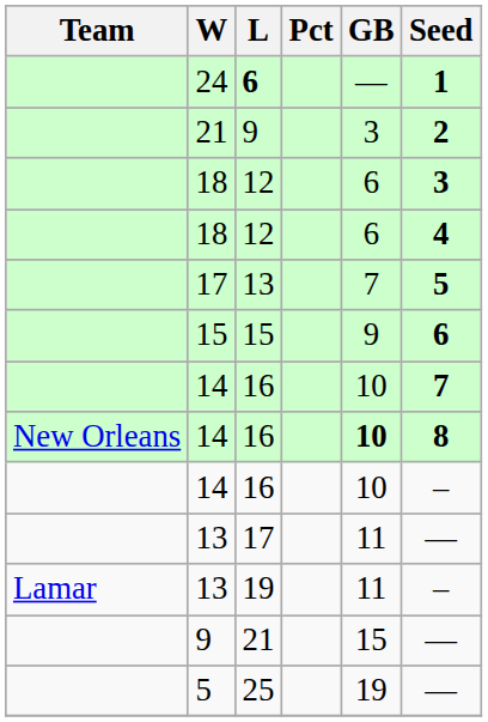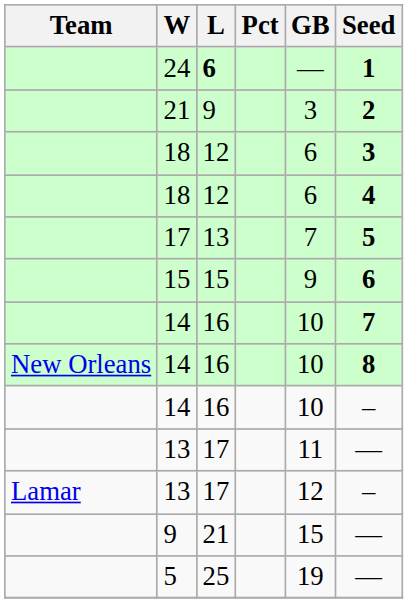New Orleans / 14 | GB: bold -> normal
Lamar / 13 | L: 19 -> 17
Lamar / 13 | GB: 11 -> 12
